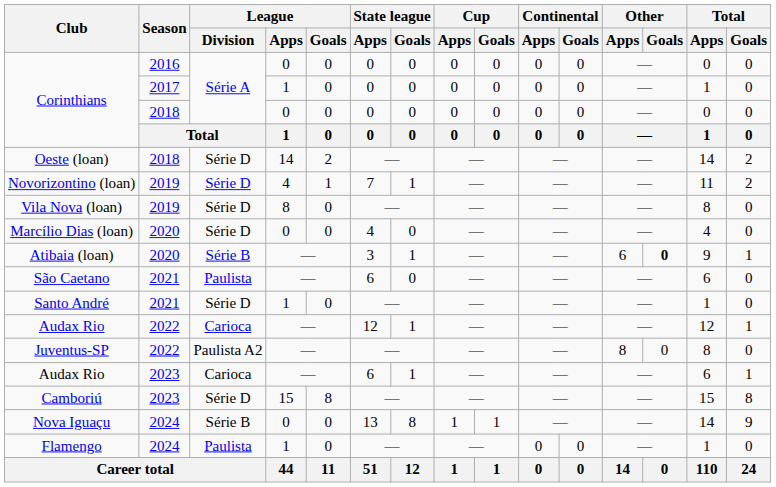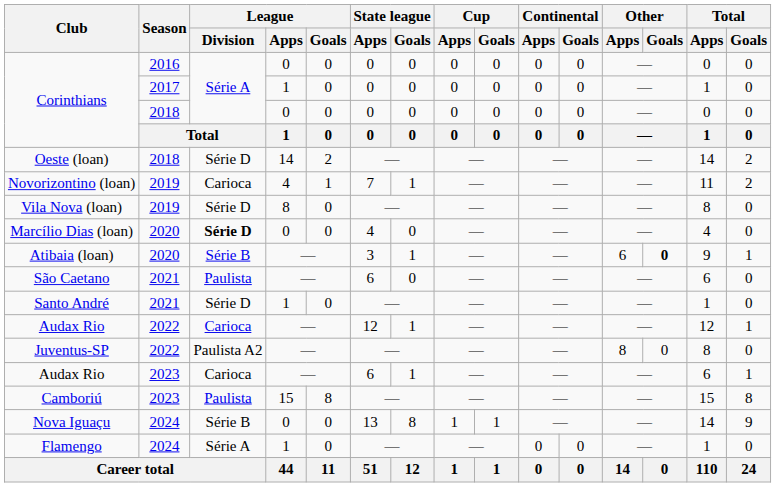Novorizontino (loan) | League / Division: Série D -> Carioca
Marcílio Dias (loan) | League / Division: normal -> bold
Camboriú | League / Division: Série D -> Paulista
Flamengo | League / Division: Paulista -> Série A
